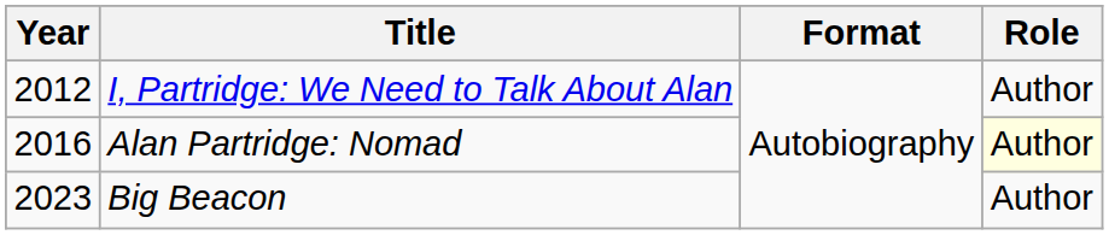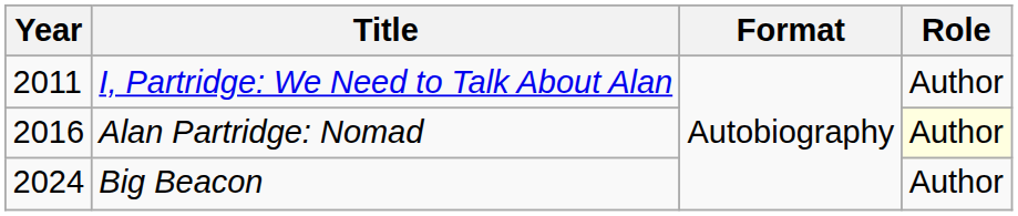I, Partridge: We Need to Talk About Alan | Year: 2012 -> 2011
Big Beacon | Year: 2023 -> 2024
